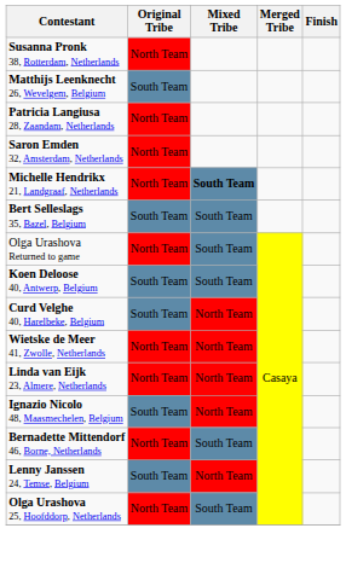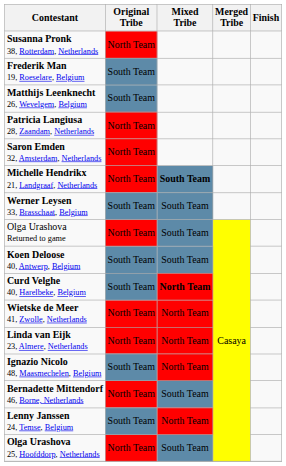+ row: Frederik Man 19, Roeselare, Belgium | South Team
+ row: Werner Leysen 33, Brasschaat, Belgium | South Team | South Team
- row: Bert Selleslags 35, Bazel, Belgium | South Team | South Team
Curd Velghe 40, Harelbeke, Belgium | Mixed Tribe: normal -> bold
